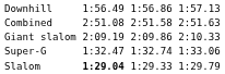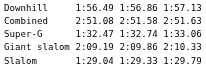rows swapped: Super-G <-> Giant slalom
Slalom | column 3: bold -> normal
